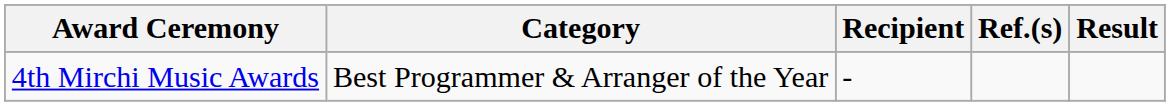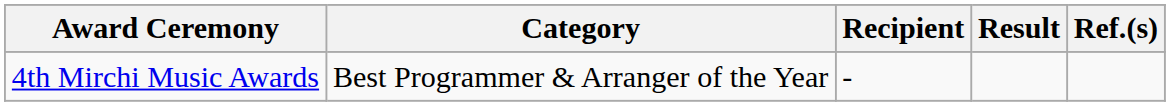columns swapped: Result <-> Ref.(s)
